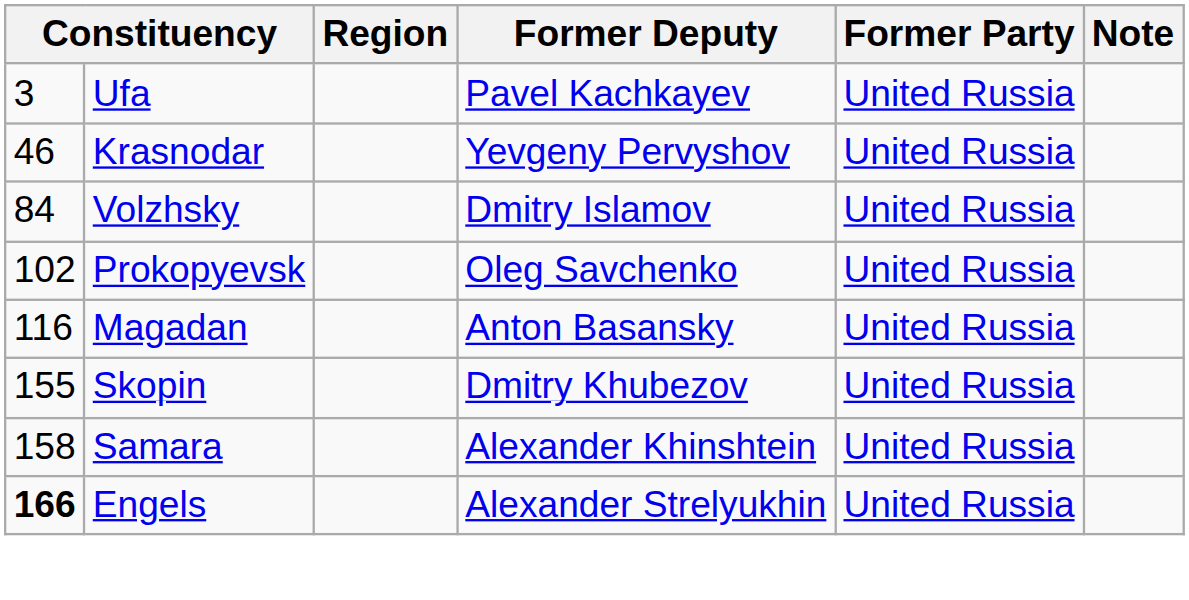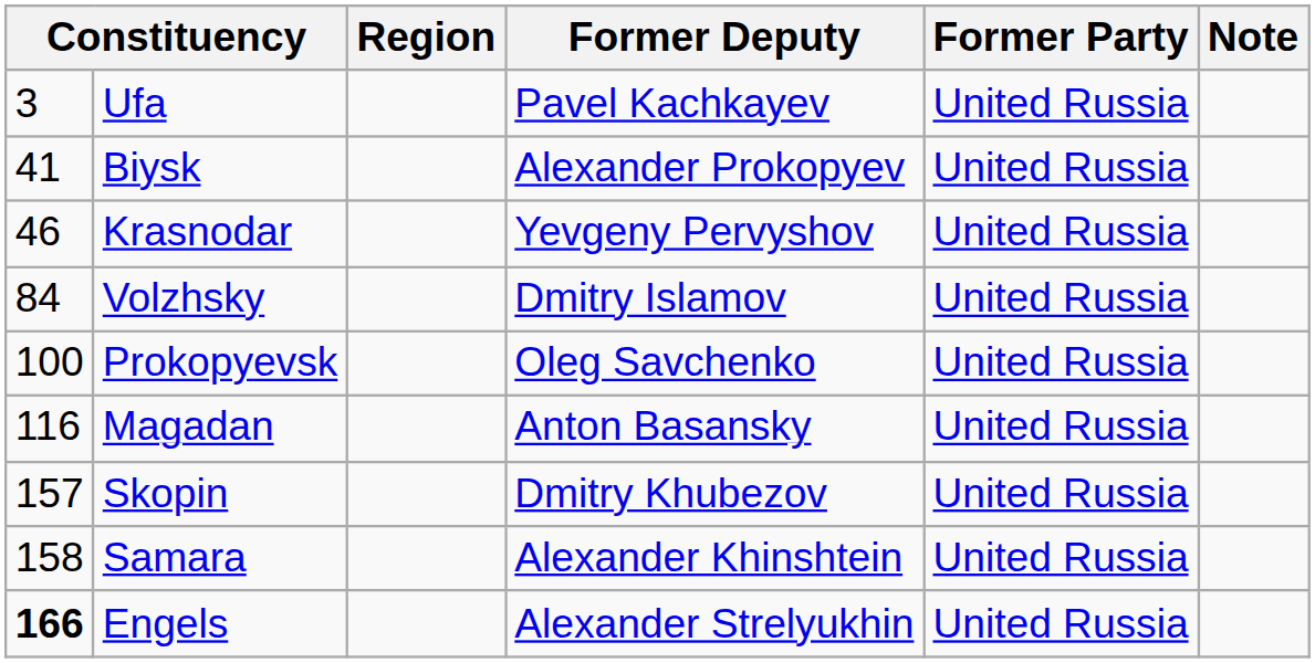+ row: 41 | Biysk | Alexander Prokopyev | United Russia
Prokopyevsk | column 1: 102 -> 100
Skopin | column 1: 155 -> 157
